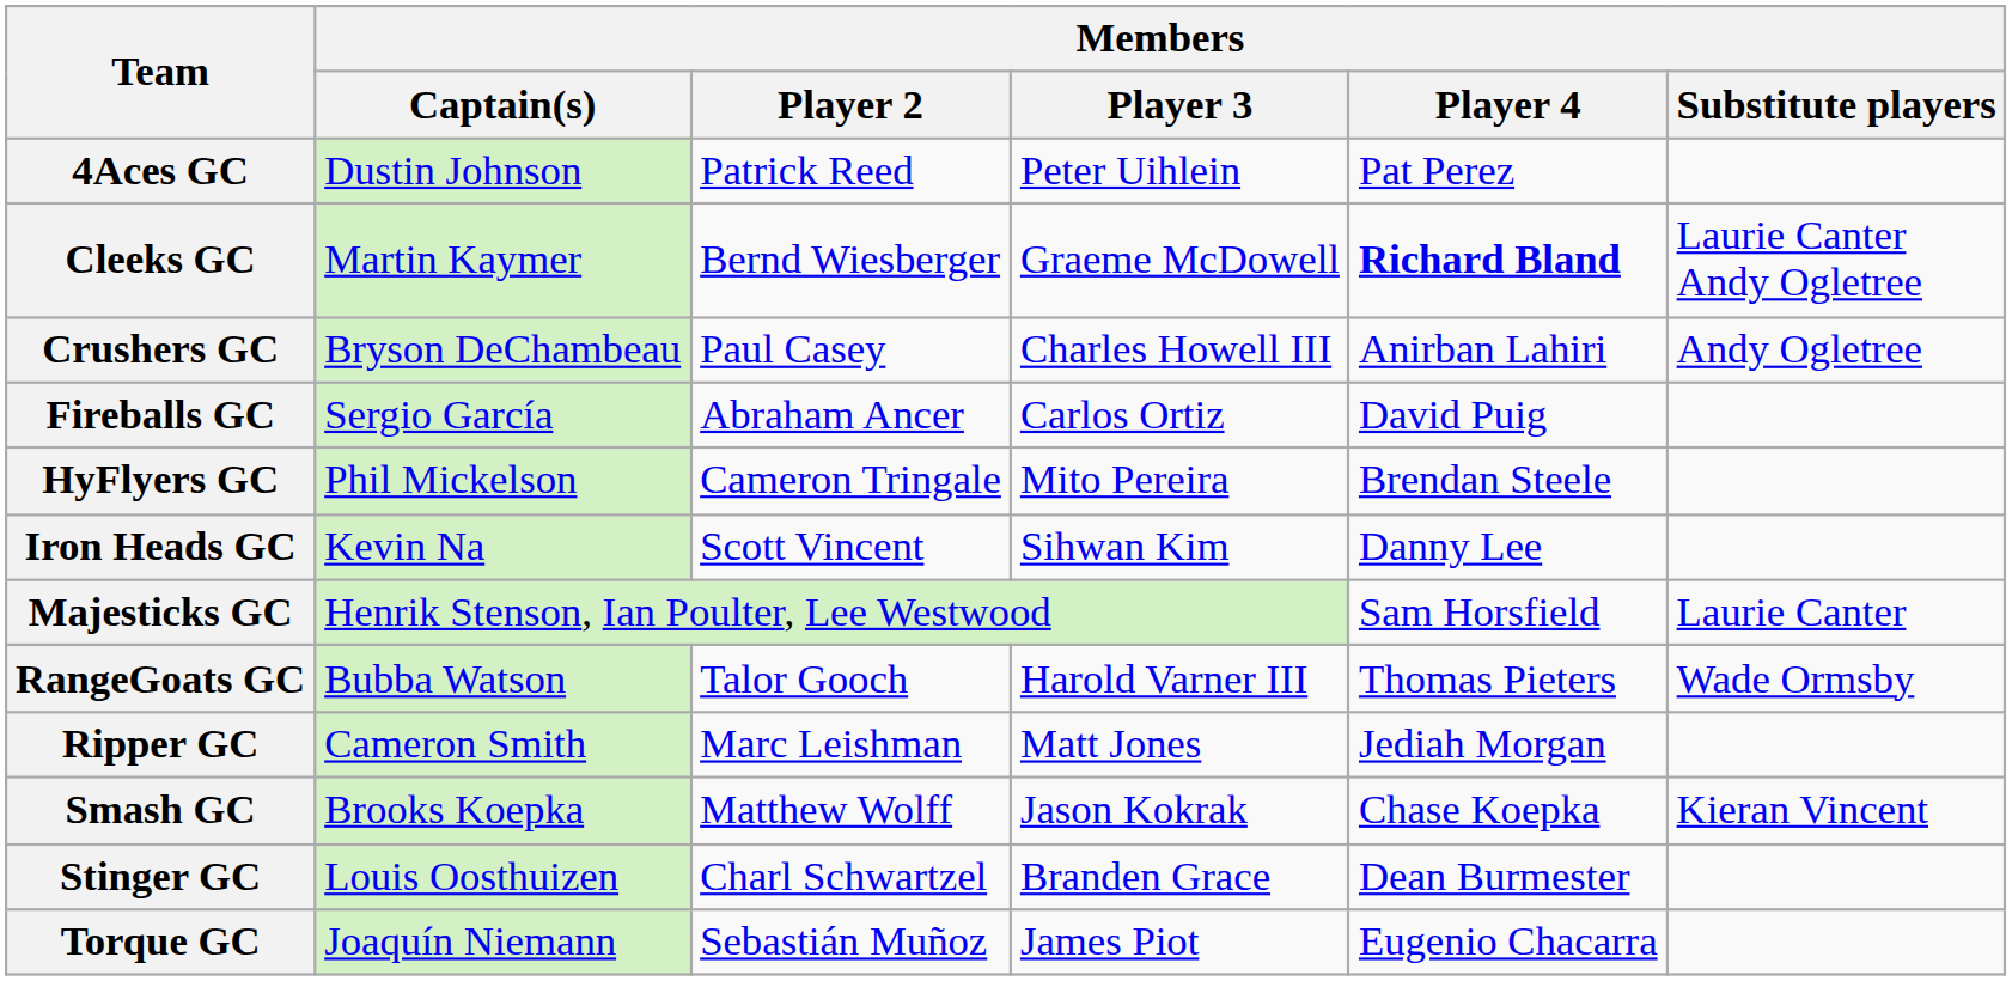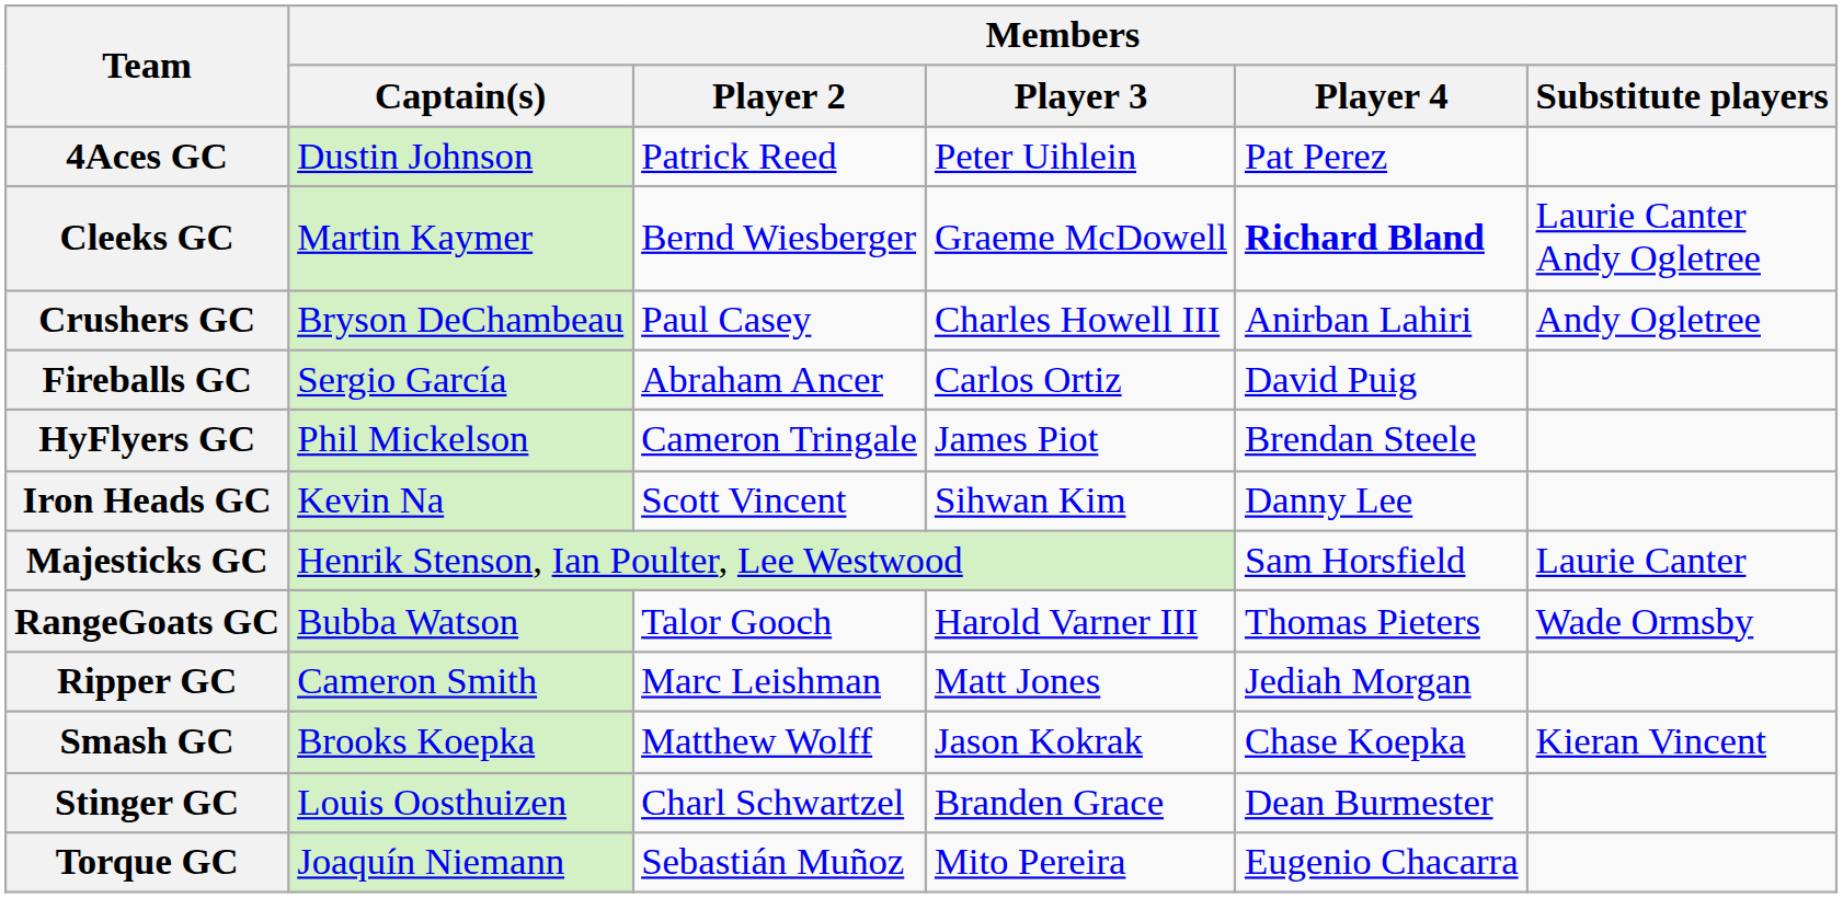HyFlyers GC | Members / Player 3: Mito Pereira -> James Piot
Torque GC | Members / Player 3: James Piot -> Mito Pereira
